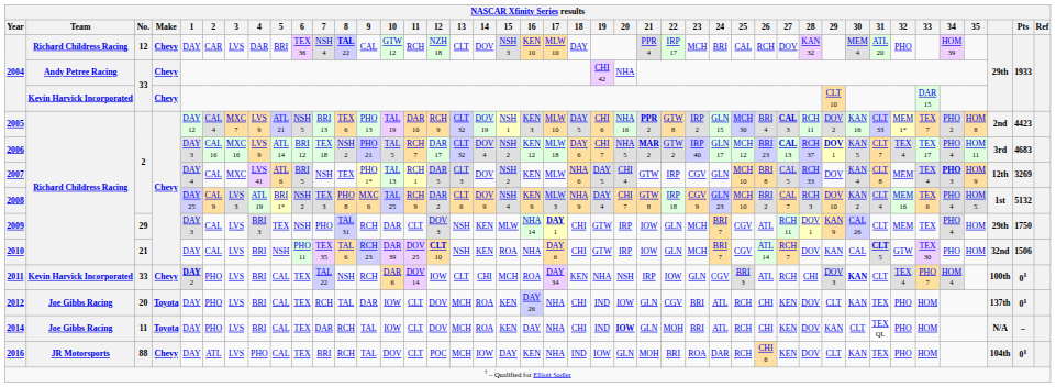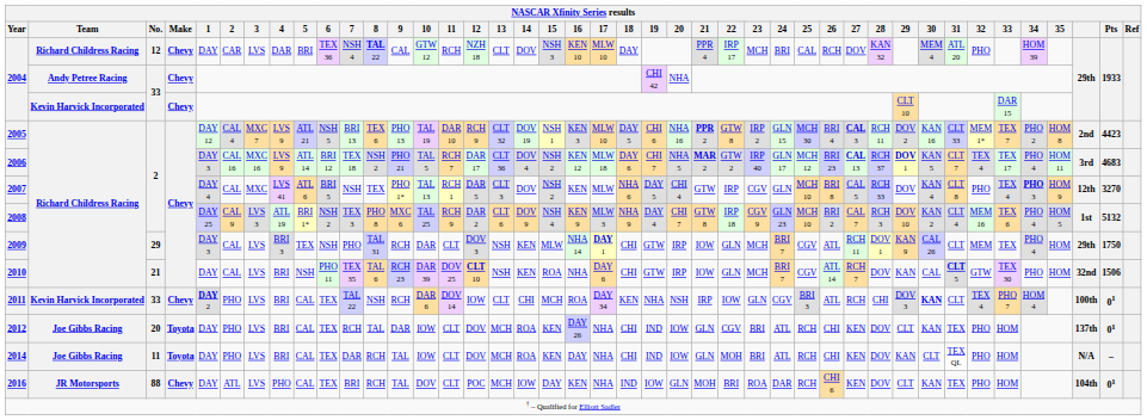2006 | 13: CLT 32 -> CLT 36
2007 | 32: MEM -> PHO
2007 | Pts: 3269 -> 3270
2014 | 20: bold -> normal
